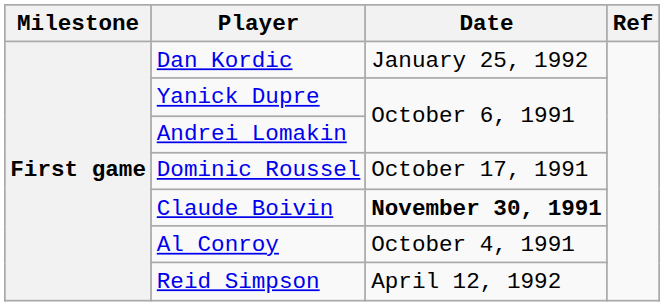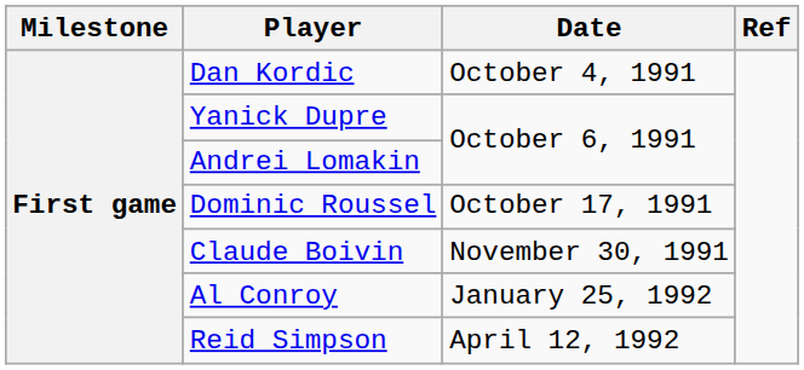Dan Kordic | Date: January 25, 1992 -> October 4, 1991
Claude Boivin | Date: bold -> normal
Al Conroy | Date: October 4, 1991 -> January 25, 1992
